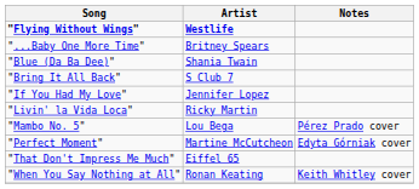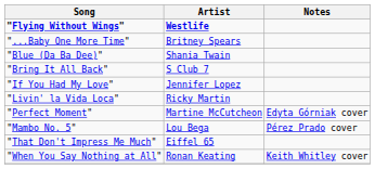rows swapped: "Mambo No. 5" <-> "Perfect Moment"
